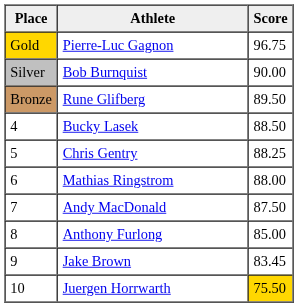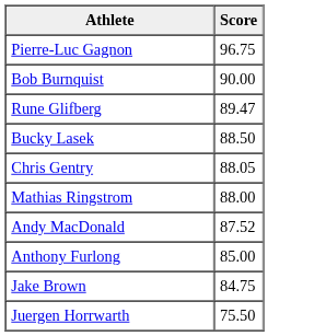- column: Place | Gold | Silver | Bronze | 4 | 5 | 6 | 7 | 8 | 9 | 10
Rune Glifberg | Score: 89.50 -> 89.47
Chris Gentry | Score: 88.25 -> 88.05
Andy MacDonald | Score: 87.50 -> 87.52
Jake Brown | Score: 83.45 -> 84.75
Juergen Horrwarth | Score: gold background -> no background
